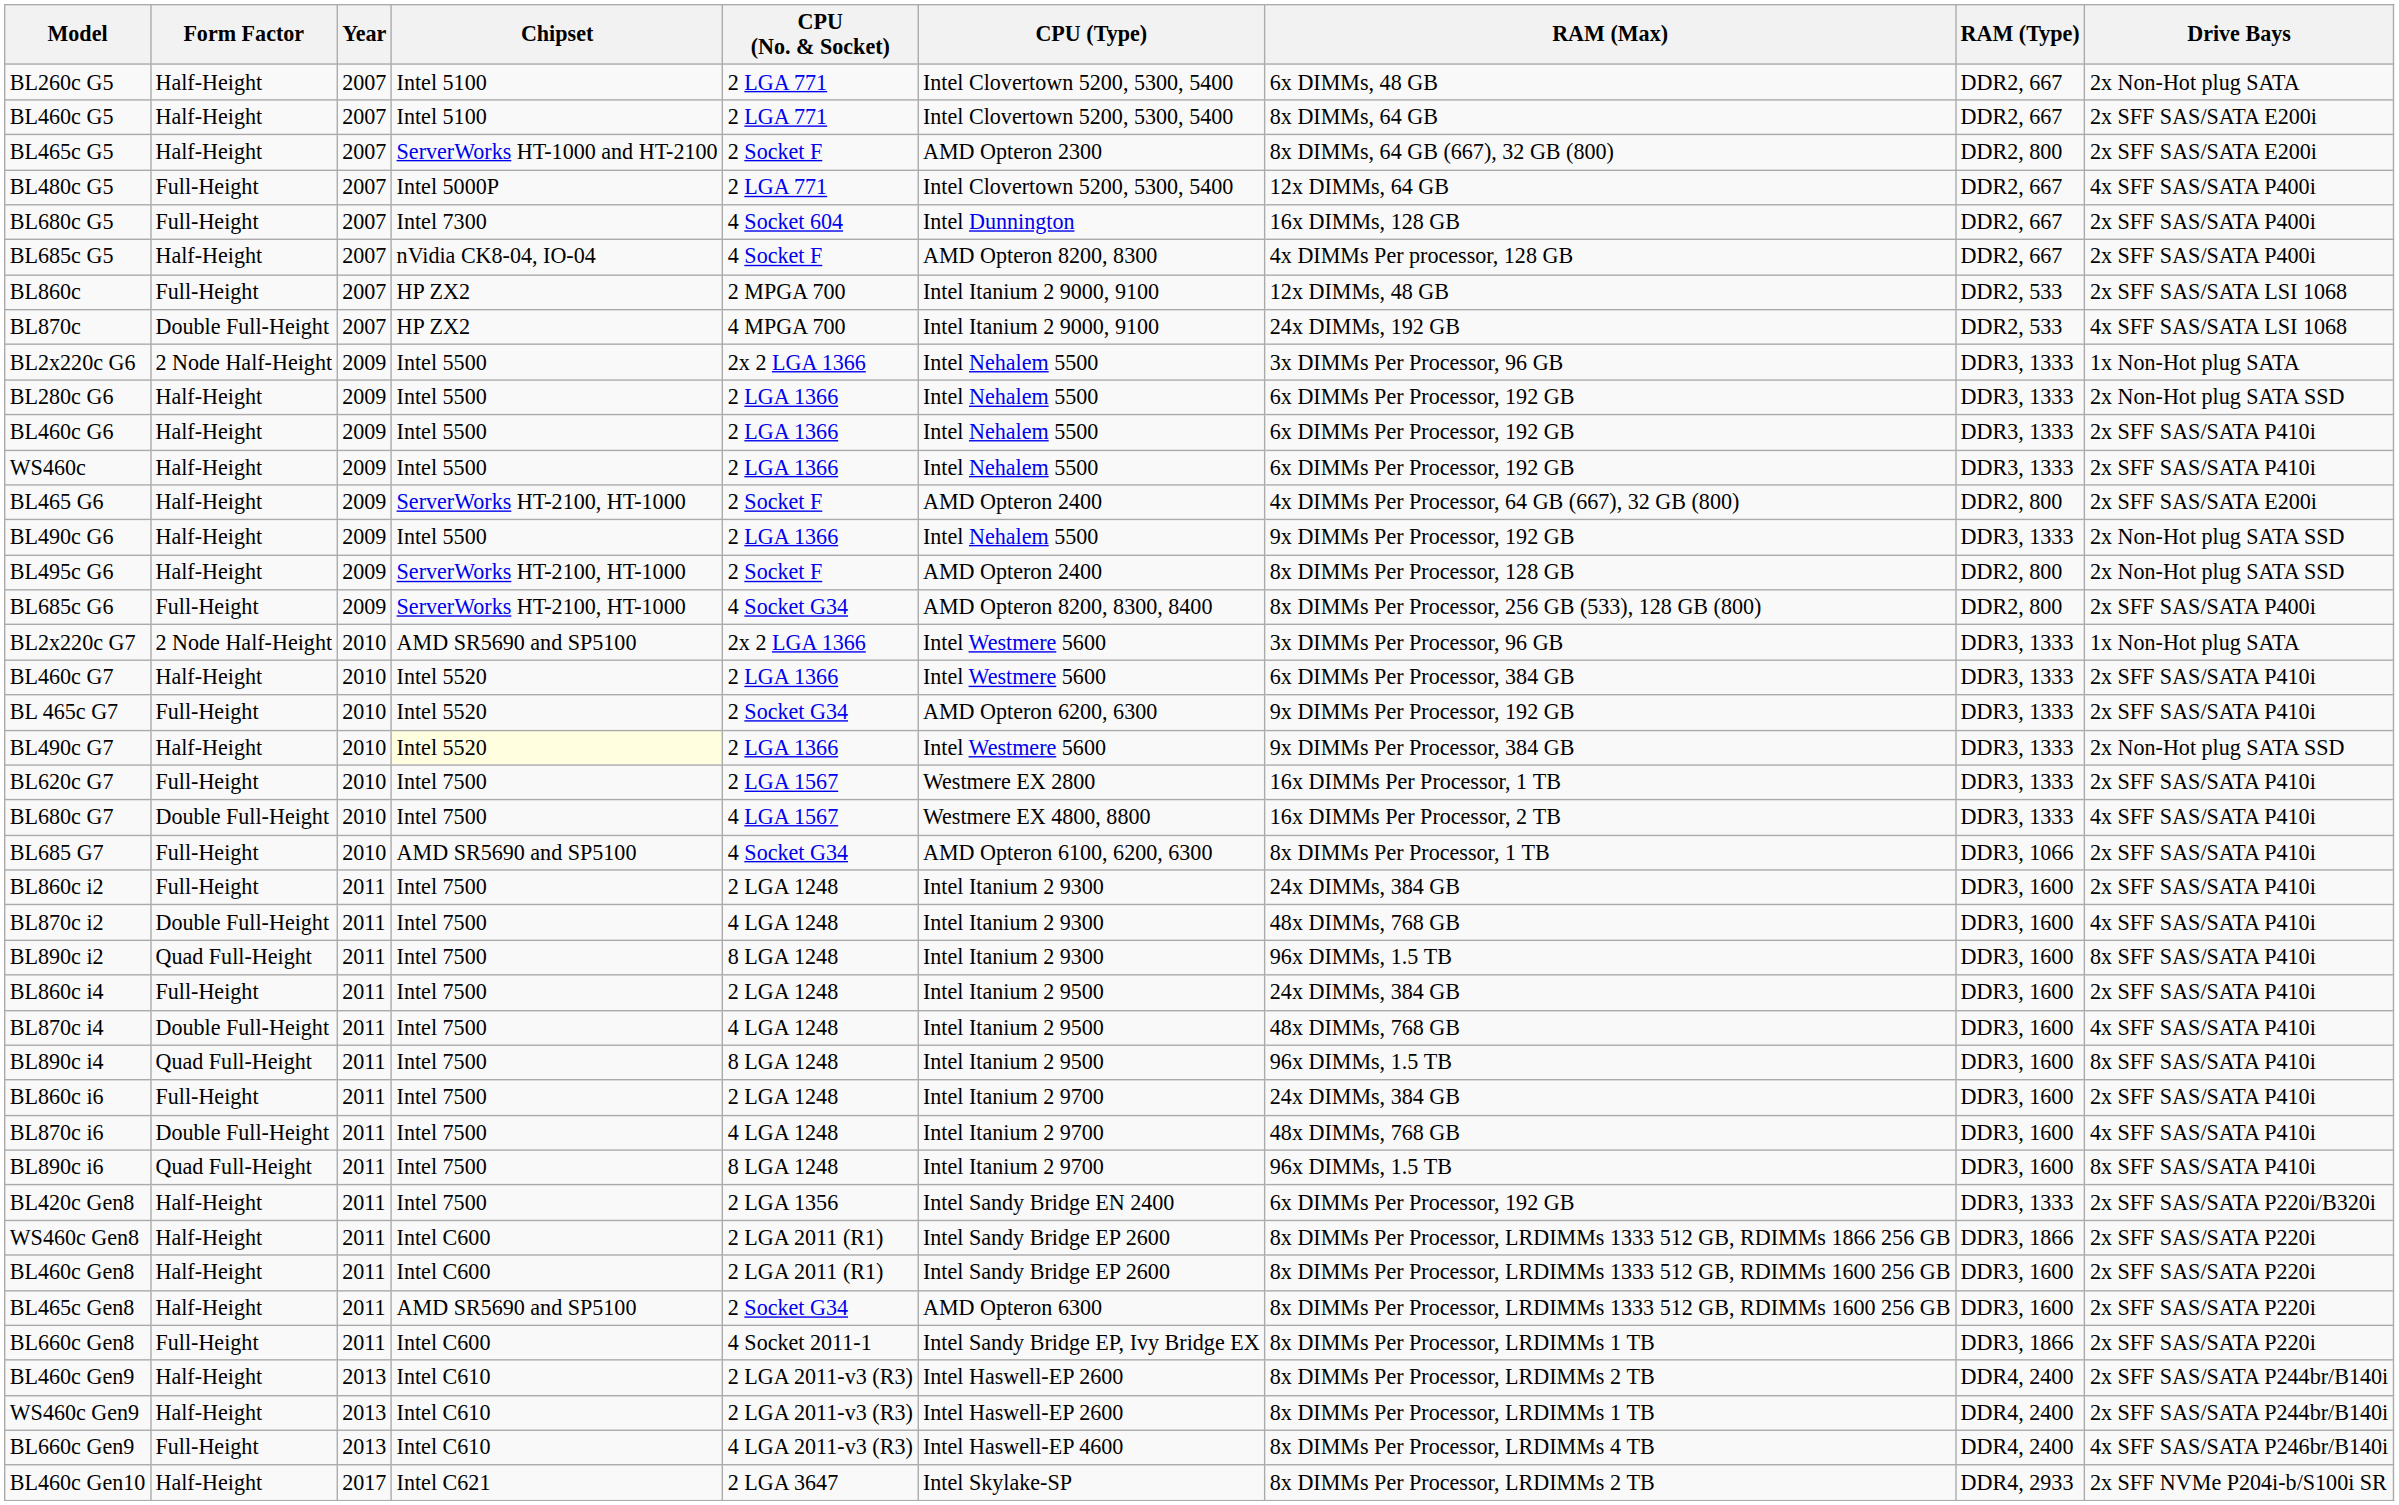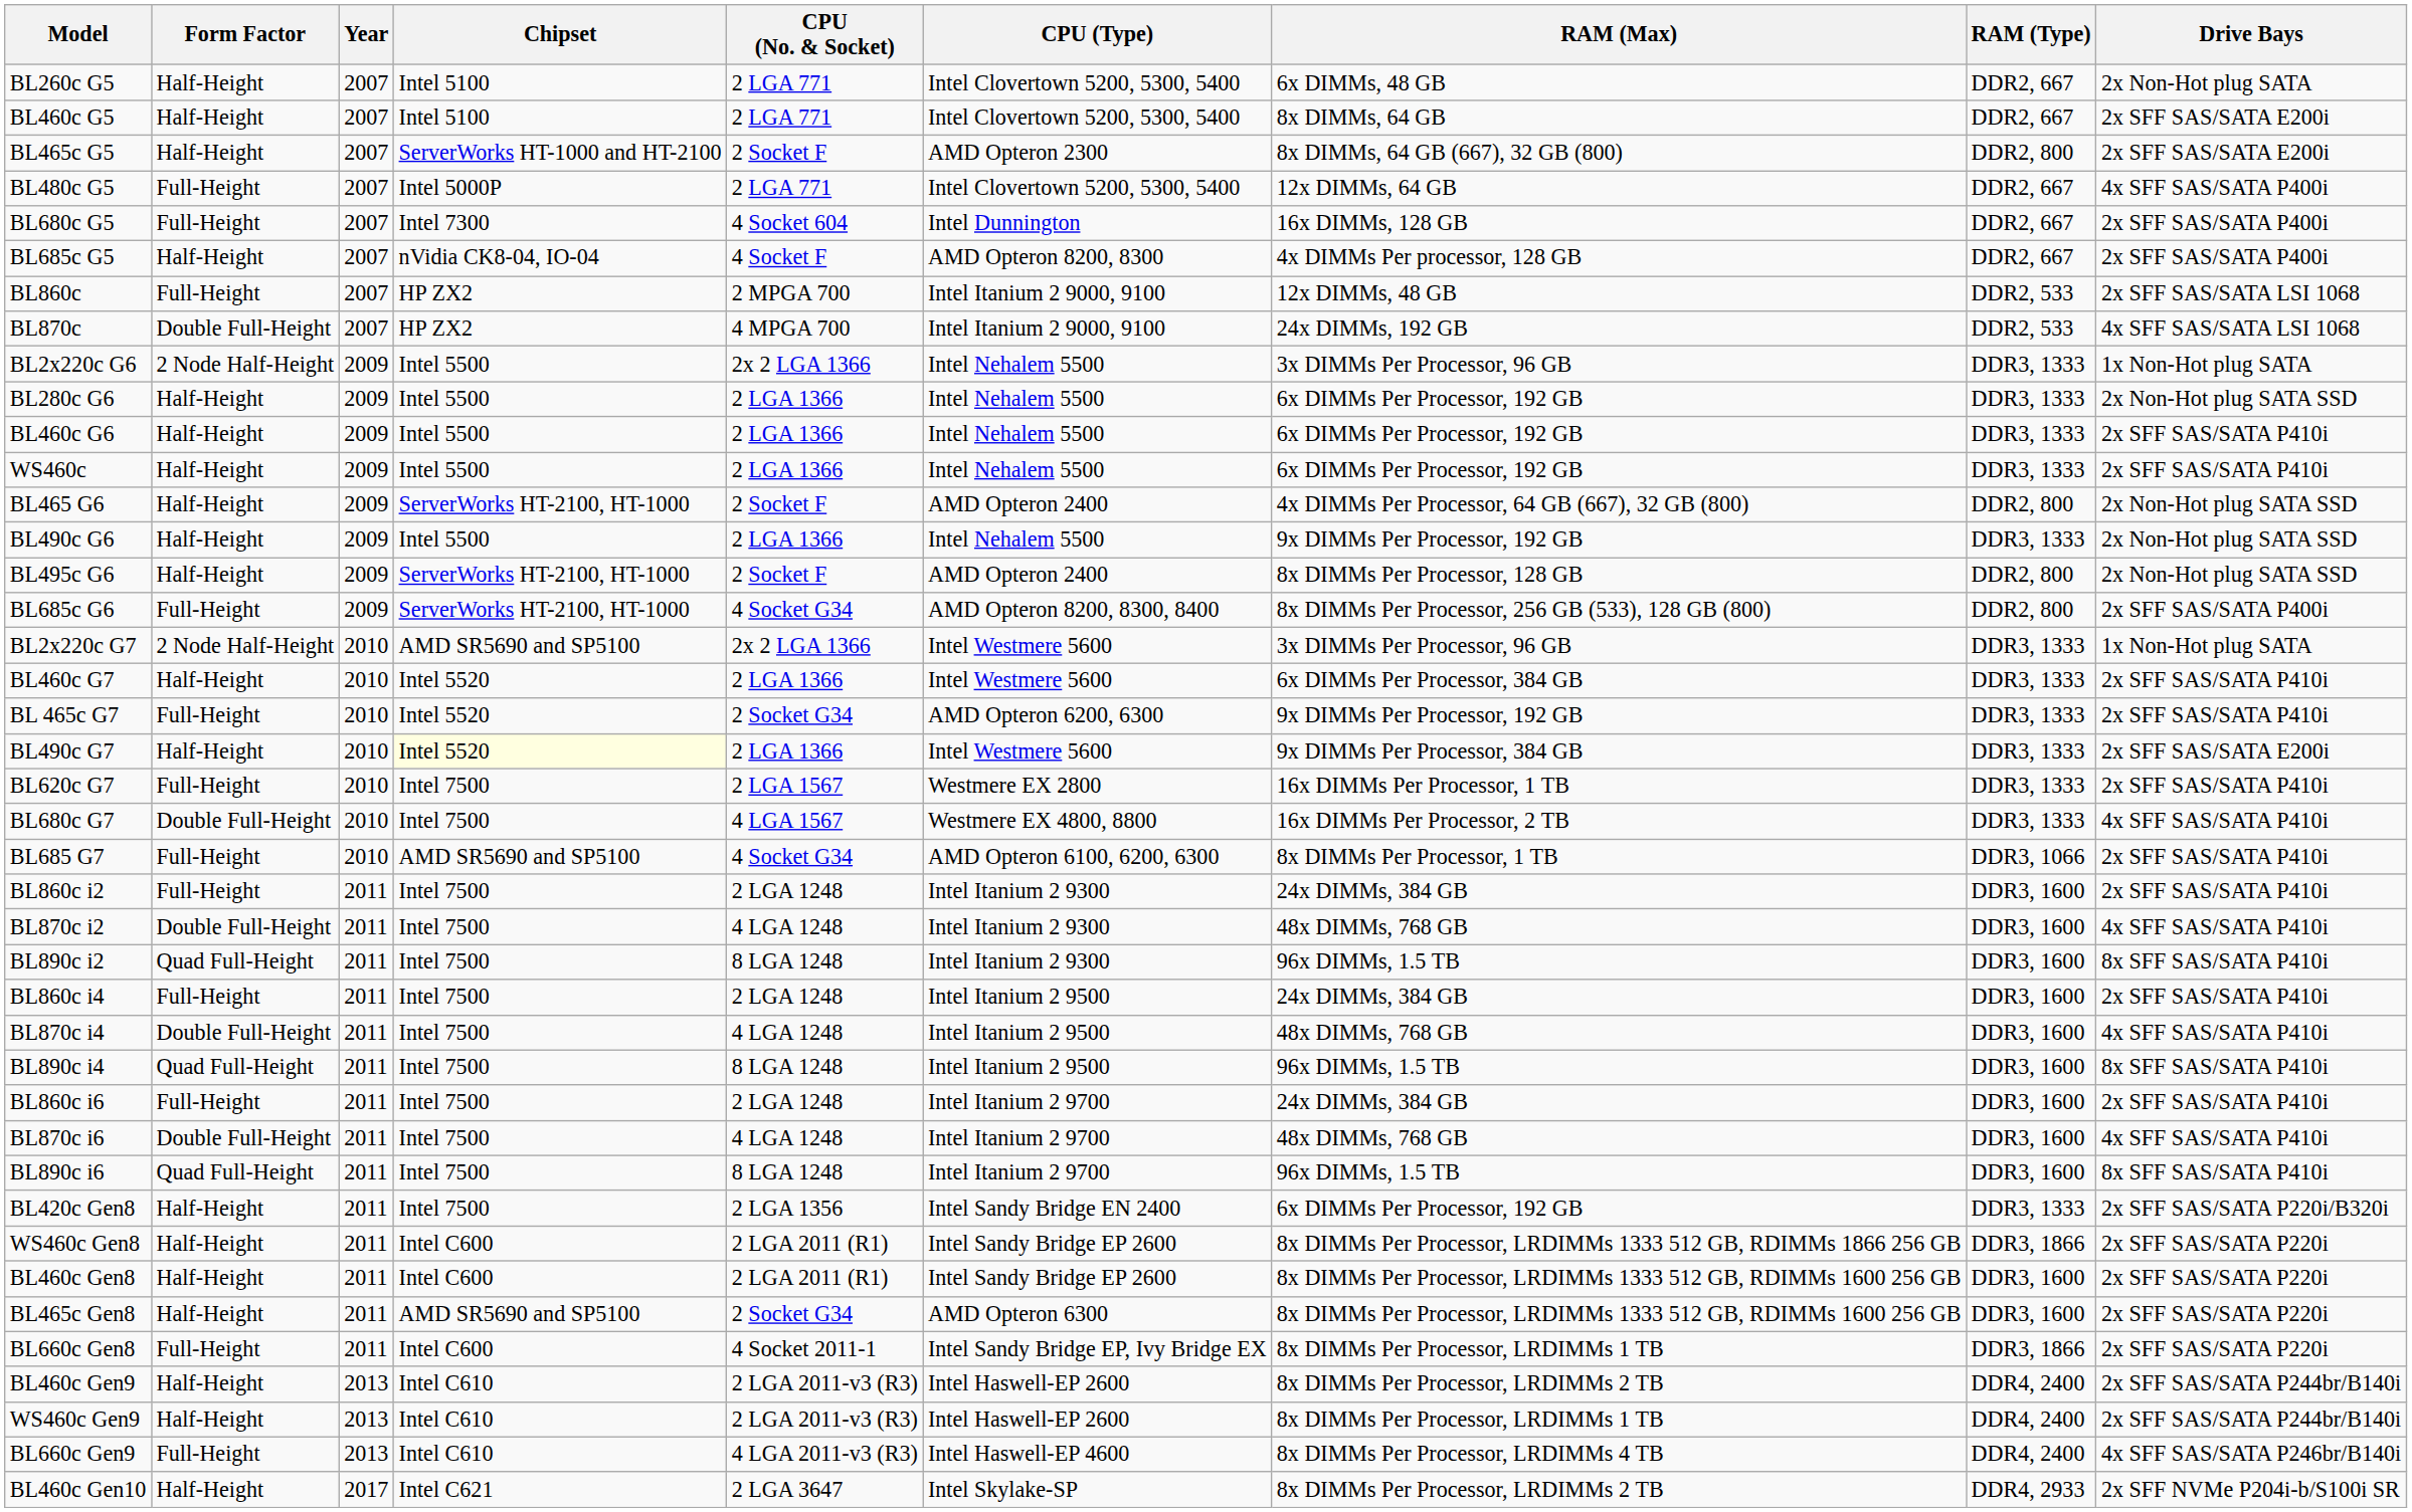BL465 G6 | Drive Bays: 2x SFF SAS/SATA E200i -> 2x Non-Hot plug SATA SSD
BL490c G7 | Drive Bays: 2x Non-Hot plug SATA SSD -> 2x SFF SAS/SATA E200i
